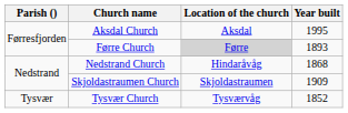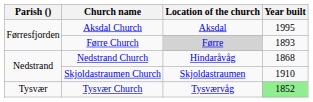Skjoldastraumen Church | Year built: 1909 -> 1910
Tysvær Church | Year built: no background -> lightgreen background
